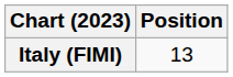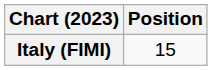Italy (FIMI) | Position: 13 -> 15
